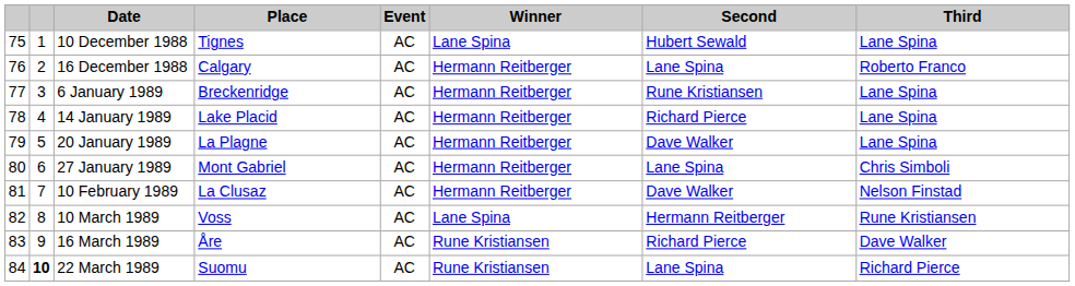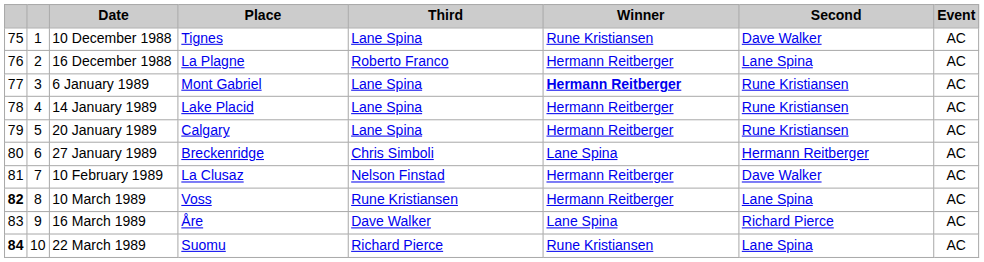columns swapped: Event <-> Third
10 December 1988 | Winner: Lane Spina -> Rune Kristiansen
10 December 1988 | Second: Hubert Sewald -> Dave Walker
16 December 1988 | Place: Calgary -> La Plagne
6 January 1989 | Place: Breckenridge -> Mont Gabriel
6 January 1989 | Winner: normal -> bold
14 January 1989 | Second: Richard Pierce -> Rune Kristiansen
20 January 1989 | Place: La Plagne -> Calgary
20 January 1989 | Second: Dave Walker -> Rune Kristiansen
27 January 1989 | Place: Mont Gabriel -> Breckenridge
27 January 1989 | Winner: Hermann Reitberger -> Lane Spina
27 January 1989 | Second: Lane Spina -> Hermann Reitberger
10 March 1989 | column 1: normal -> bold
10 March 1989 | Winner: Lane Spina -> Hermann Reitberger
10 March 1989 | Second: Hermann Reitberger -> Lane Spina
16 March 1989 | Winner: Rune Kristiansen -> Lane Spina
22 March 1989 | column 1: normal -> bold
22 March 1989 | column 2: bold -> normal
